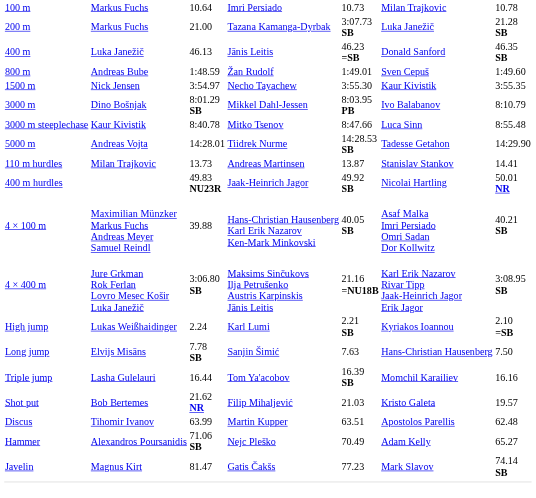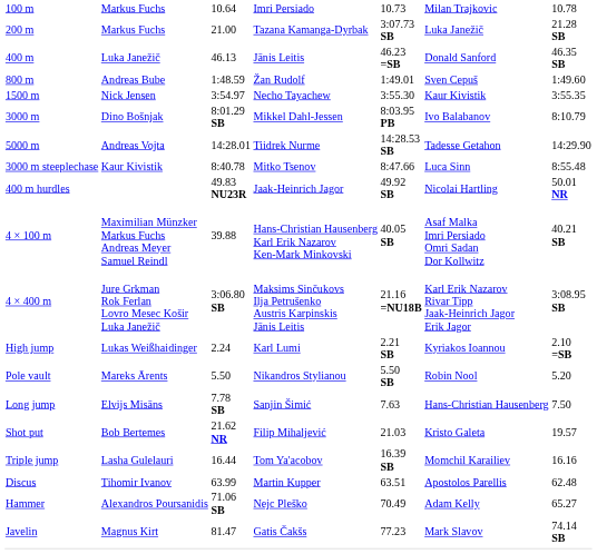rows swapped: 5000 m <-> 3000 m steeplechase
- row: 110 m hurdles | Milan Trajkovic | 13.73 | Andreas Martinsen | 13.87 | Stanislav Stankov | 14.41
+ row: Pole vault | Mareks Ārents | 5.50 | Nikandros Stylianou | 5.50 SB | Robin Nool | 5.20
rows swapped: Triple jump <-> Shot put
